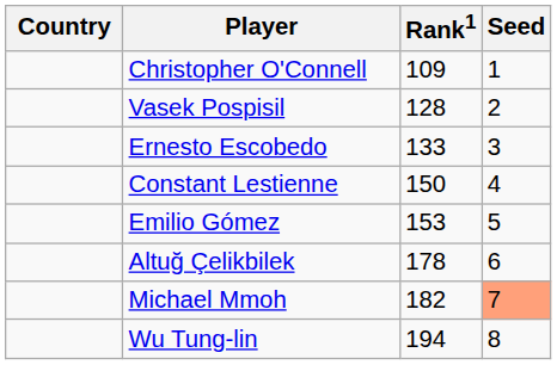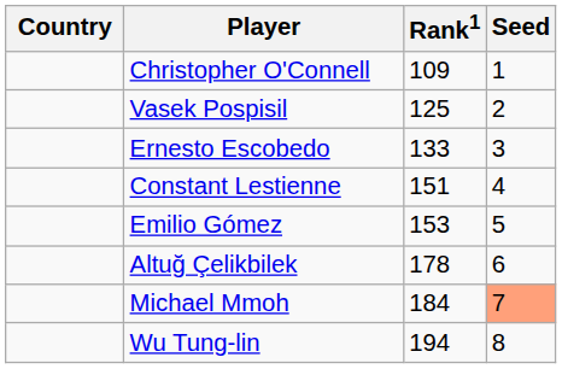Vasek Pospisil | Rank1: 128 -> 125
Constant Lestienne | Rank1: 150 -> 151
Michael Mmoh | Rank1: 182 -> 184
